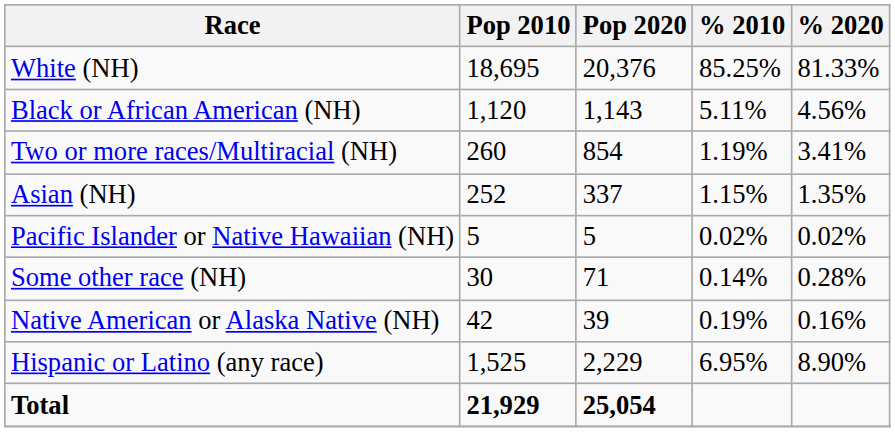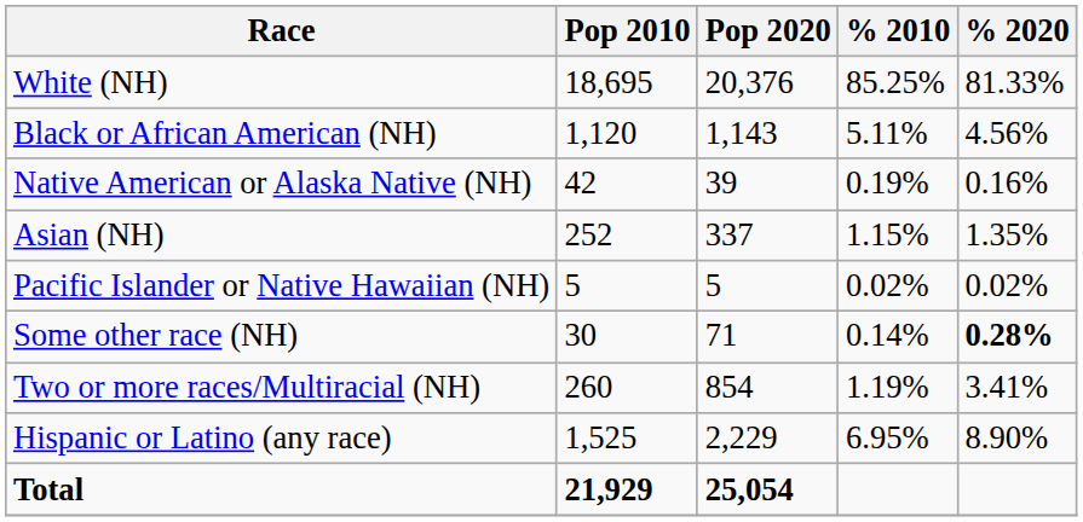rows swapped: Native American or Alaska Native (NH) <-> Two or more races/Multiracial (NH)
Some other race (NH) | % 2020: normal -> bold
